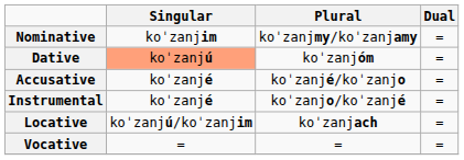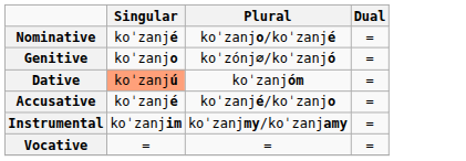Nominative | Singular: koˈzanjim -> koˈzanjé
Nominative | Plural: koˈzanjmy/koˈzanjamy -> koˈzanjo/koˈzanjé
+ row: Genitive | koˈzanjo | koˈzónj∅/koˈzanjó | =
Instrumental | Singular: koˈzanjé -> koˈzanjim
Instrumental | Plural: koˈzanjo/koˈzanjé -> koˈzanjmy/koˈzanjamy
- row: Locative | koˈzanjú/koˈzanjim | koˈzanjach | =
